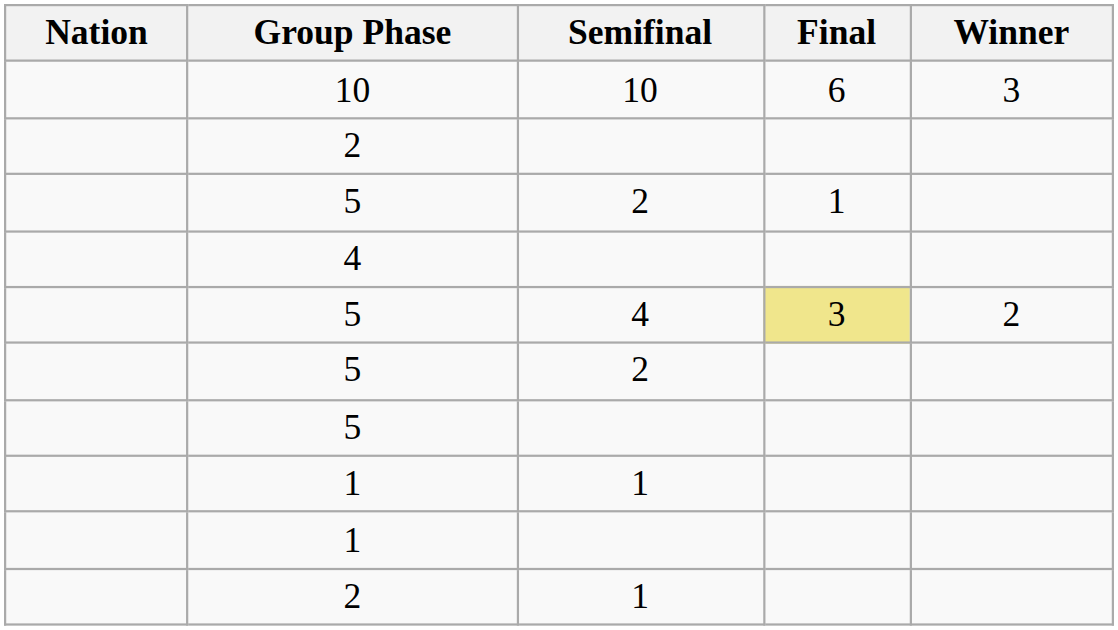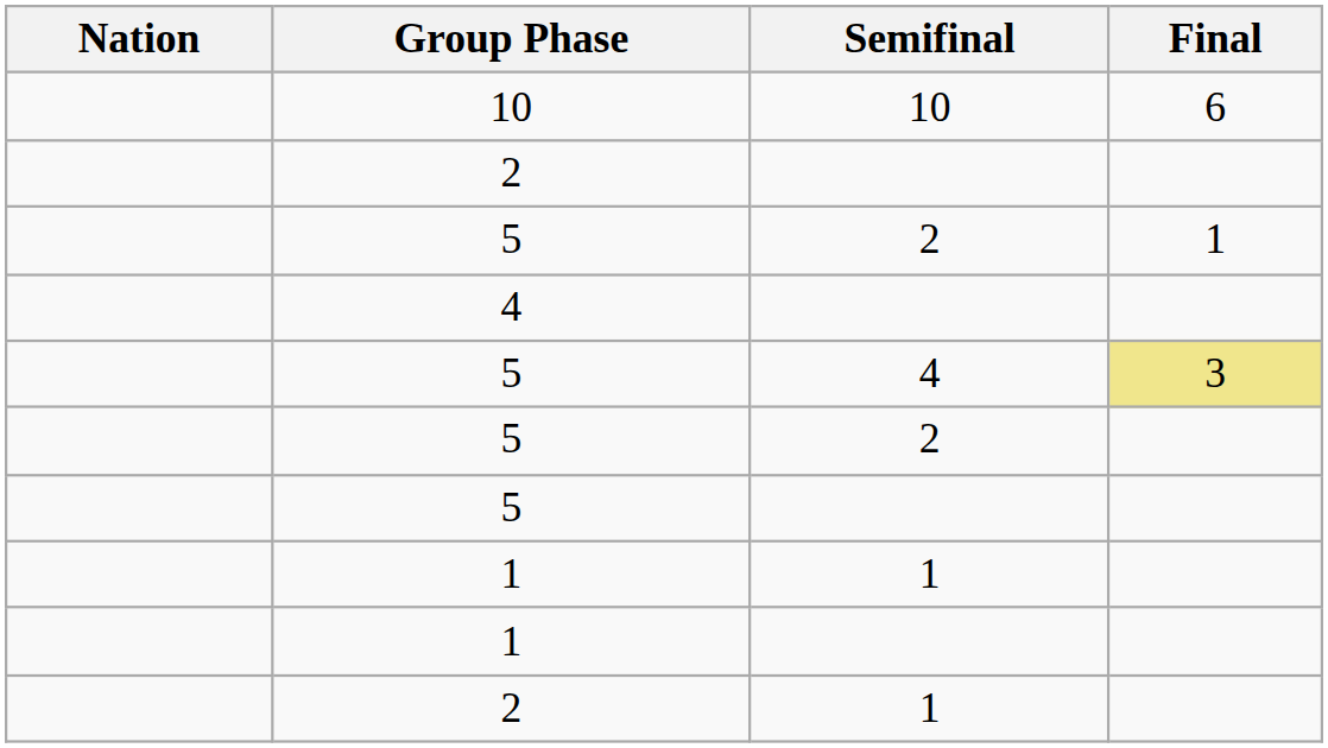- column: Winner | 3 | 2
